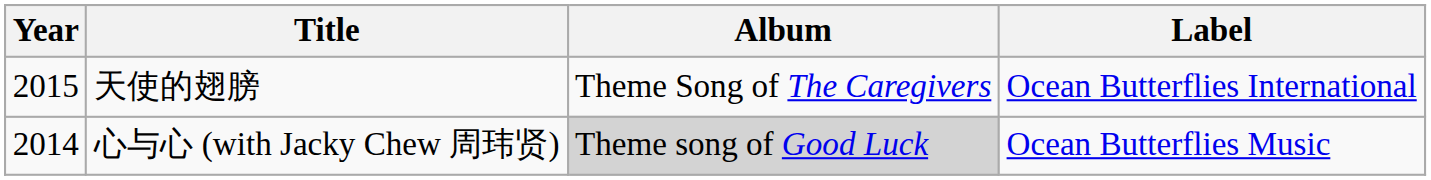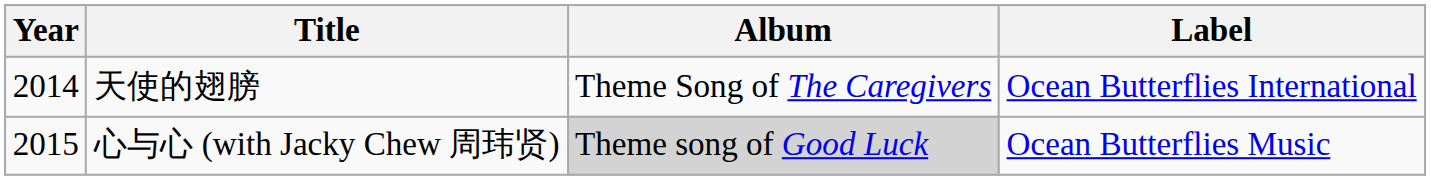天使的翅膀 | Year: 2015 -> 2014
心与心 (with Jacky Chew 周玮贤) | Year: 2014 -> 2015
